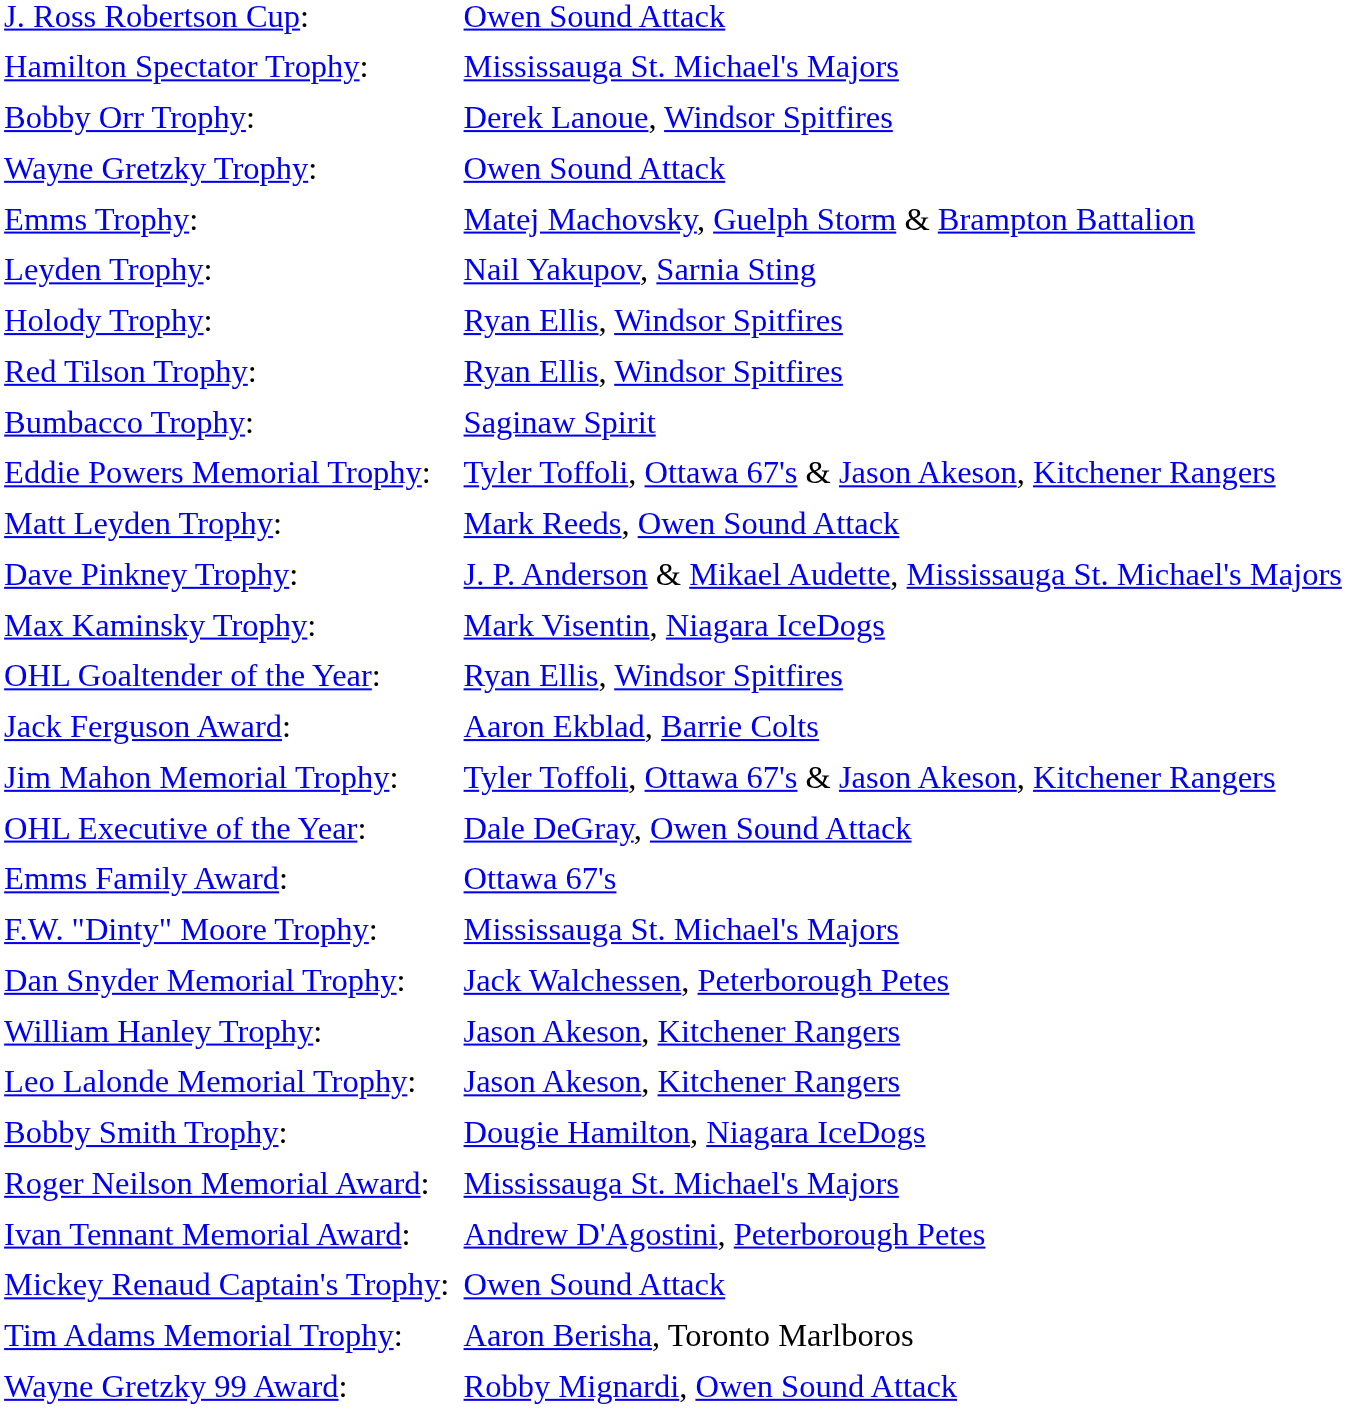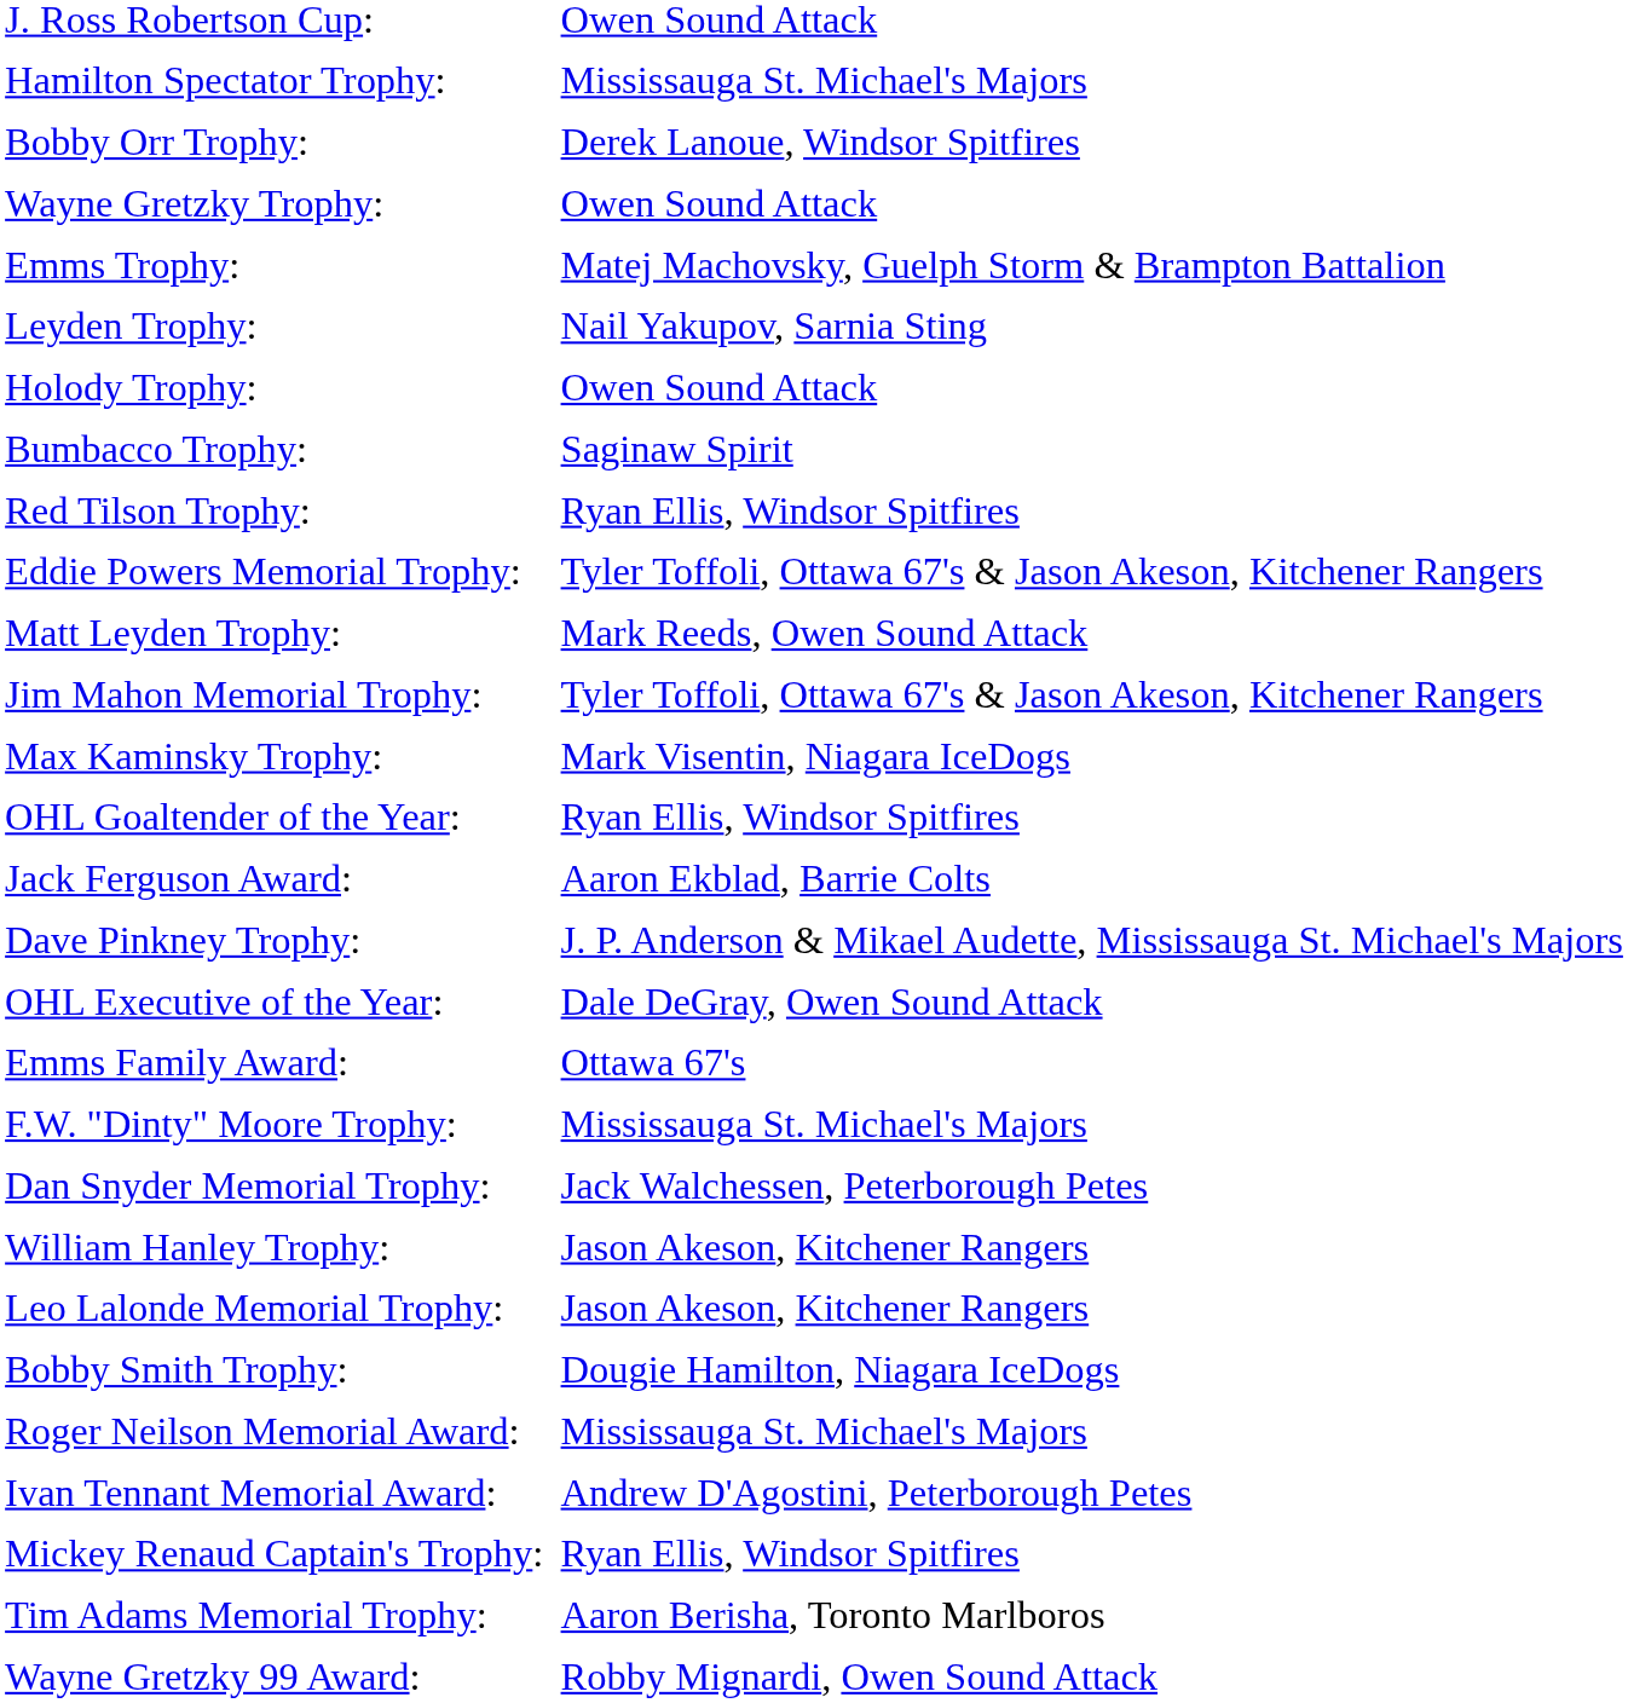Holody Trophy: | column 2: Ryan Ellis, Windsor Spitfires -> Owen Sound Attack
rows swapped: Bumbacco Trophy: <-> Red Tilson Trophy:
rows swapped: Jim Mahon Memorial Trophy: <-> Dave Pinkney Trophy:
Mickey Renaud Captain's Trophy: | column 2: Owen Sound Attack -> Ryan Ellis, Windsor Spitfires
